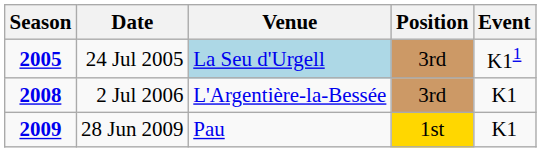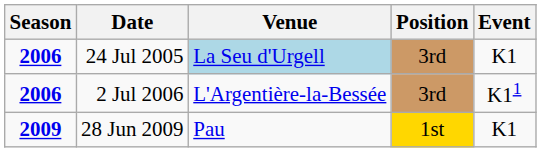24 Jul 2005 | Season: 2005 -> 2006
24 Jul 2005 | Event: K11 -> K1
2 Jul 2006 | Season: 2008 -> 2006
2 Jul 2006 | Event: K1 -> K11
